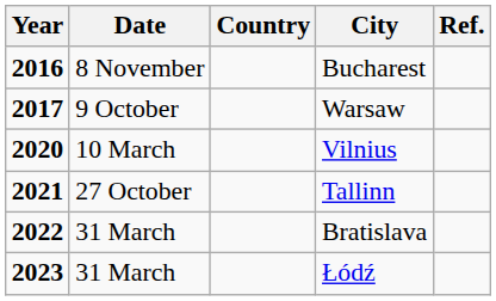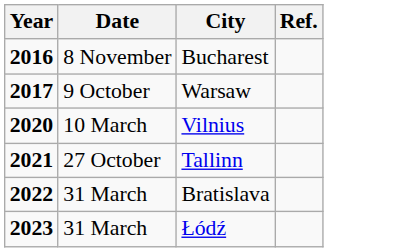- column: Country
